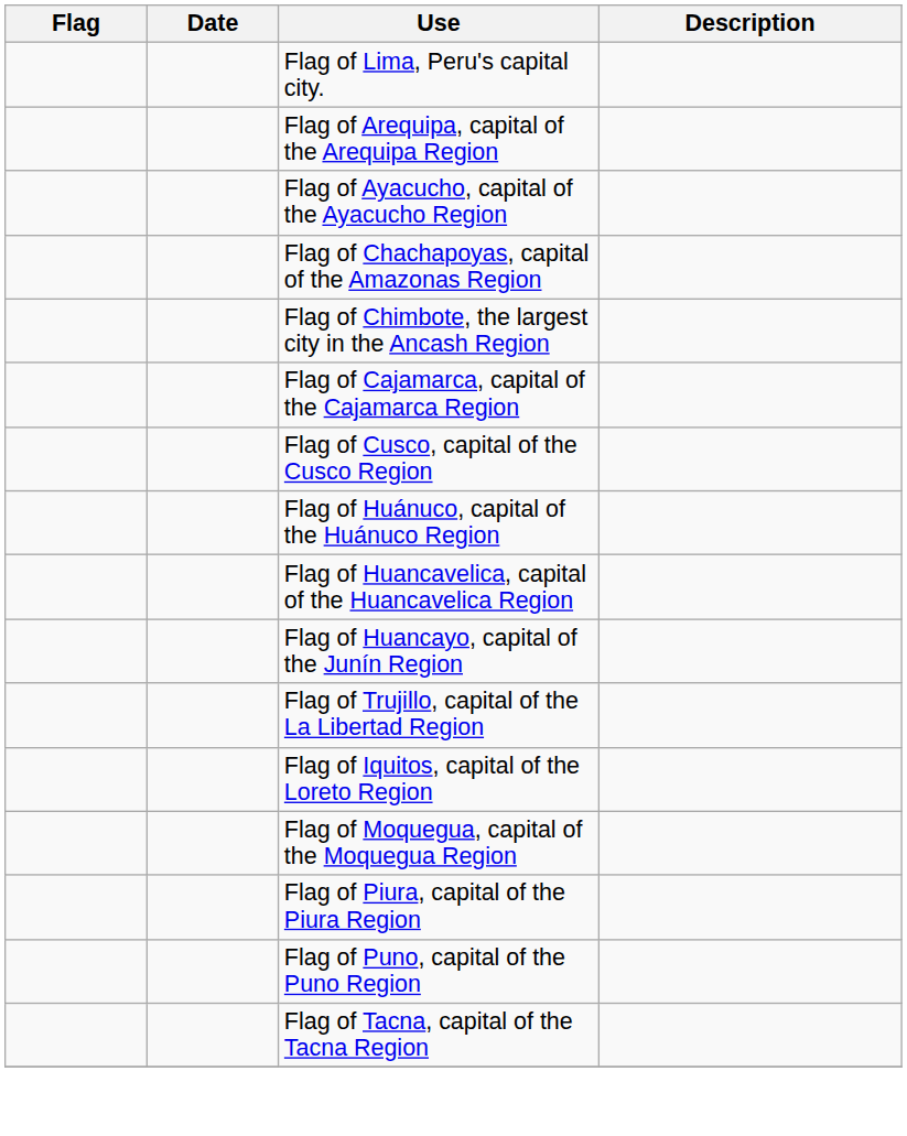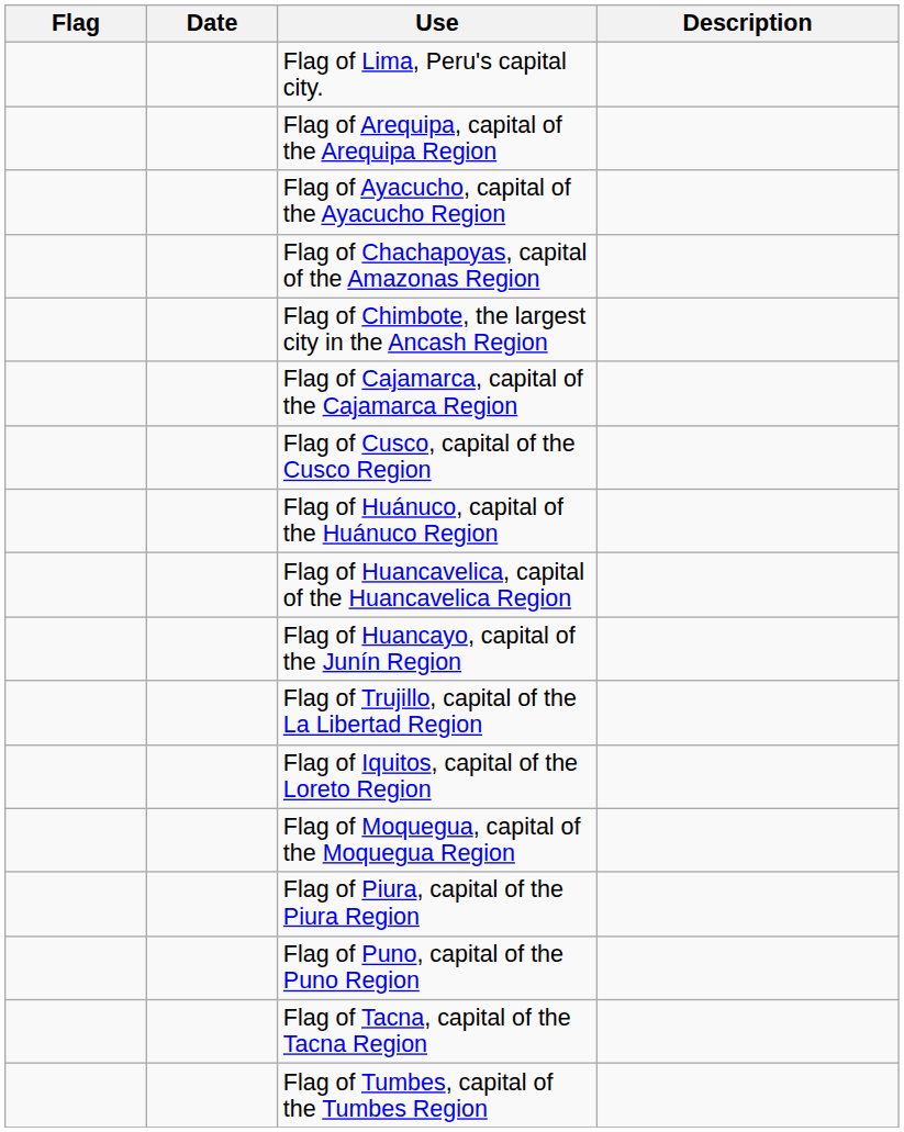+ row: Flag of Tumbes, capital of the Tumbes Region
